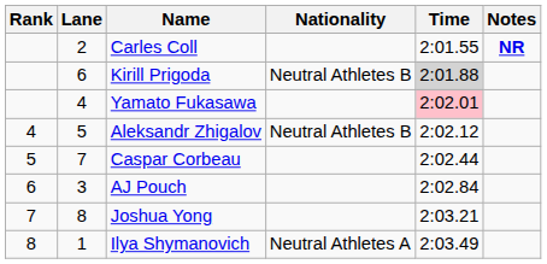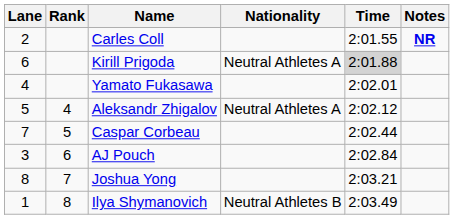columns swapped: Rank <-> Lane
Kirill Prigoda | Nationality: Neutral Athletes B -> Neutral Athletes A
Yamato Fukasawa | Time: pink background -> no background
Aleksandr Zhigalov | Nationality: Neutral Athletes B -> Neutral Athletes A
Ilya Shymanovich | Nationality: Neutral Athletes A -> Neutral Athletes B
